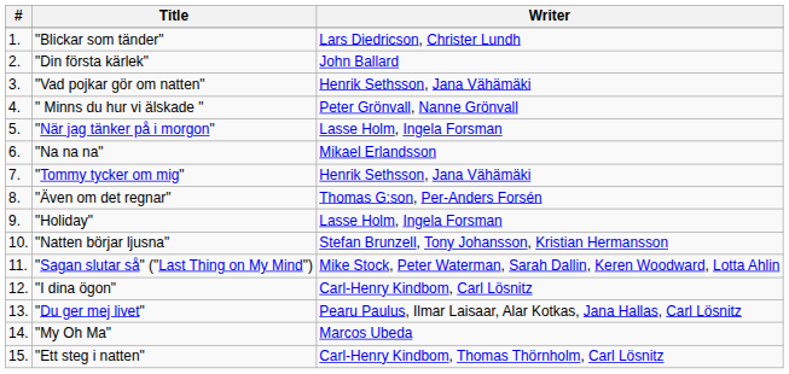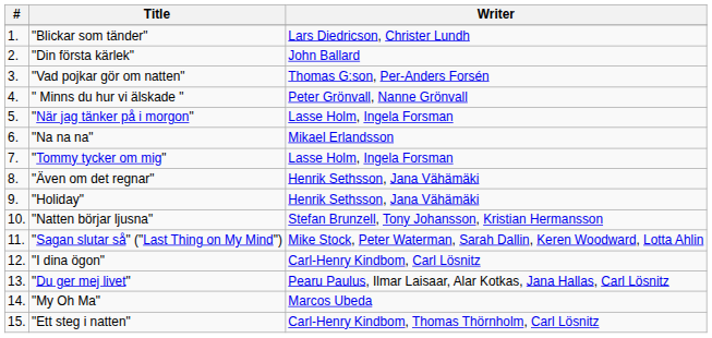"Vad pojkar gör om natten" | Writer: Henrik Sethsson, Jana Vähämäki -> Thomas G:son, Per-Anders Forsén
"Tommy tycker om mig" | Writer: Henrik Sethsson, Jana Vähämäki -> Lasse Holm, Ingela Forsman
"Även om det regnar" | Writer: Thomas G:son, Per-Anders Forsén -> Henrik Sethsson, Jana Vähämäki
"Holiday" | Writer: Lasse Holm, Ingela Forsman -> Henrik Sethsson, Jana Vähämäki
